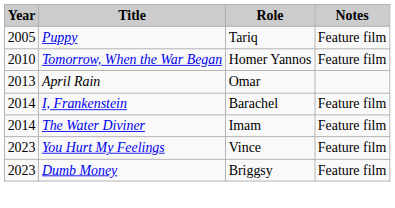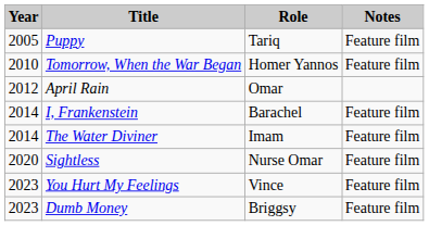April Rain | Year: 2013 -> 2012
+ row: 2020 | Sightless | Nurse Omar | Feature film
